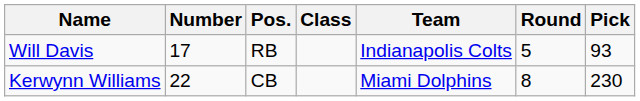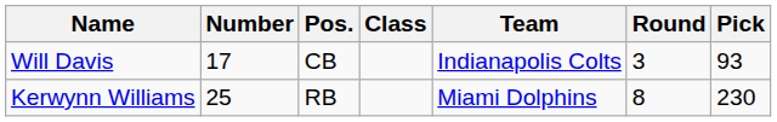Will Davis | Pos.: RB -> CB
Will Davis | Round: 5 -> 3
Kerwynn Williams | Number: 22 -> 25
Kerwynn Williams | Pos.: CB -> RB
